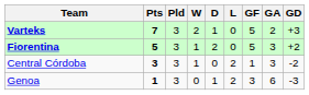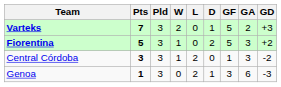columns swapped: D <-> L
